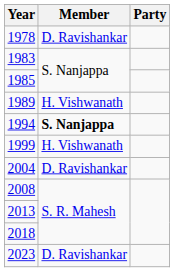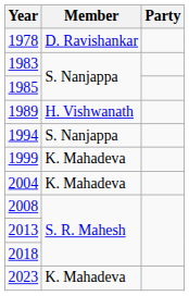1994 | Member: bold -> normal
1999 | Member: H. Vishwanath -> K. Mahadeva
2004 | Member: D. Ravishankar -> K. Mahadeva
2023 | Member: D. Ravishankar -> K. Mahadeva
